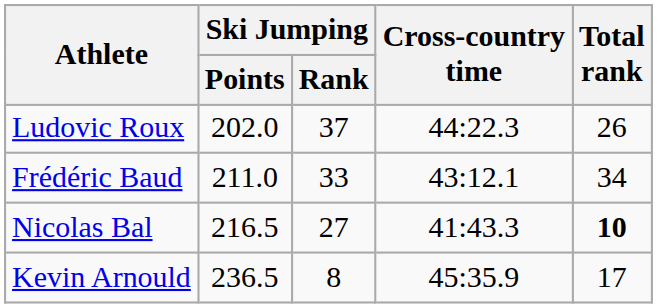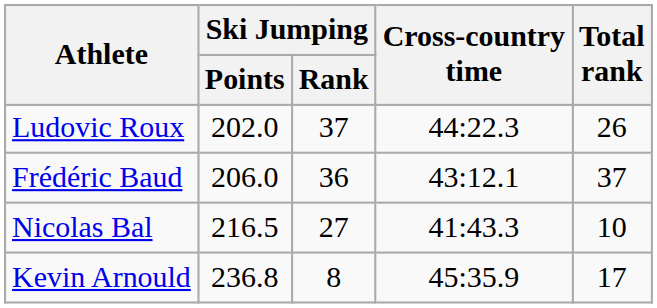Frédéric Baud | Ski Jumping / Points: 211.0 -> 206.0
Frédéric Baud | Ski Jumping / Rank: 33 -> 36
Frédéric Baud | Total rank: 34 -> 37
Nicolas Bal | Total rank: bold -> normal
Kevin Arnould | Ski Jumping / Points: 236.5 -> 236.8
